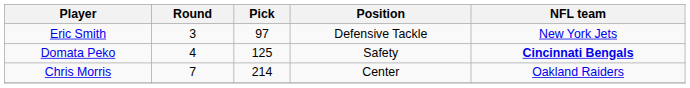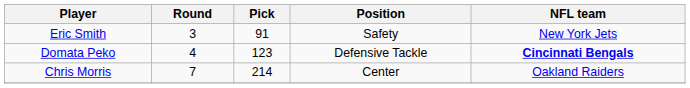Eric Smith | Pick: 97 -> 91
Eric Smith | Position: Defensive Tackle -> Safety
Domata Peko | Pick: 125 -> 123
Domata Peko | Position: Safety -> Defensive Tackle
